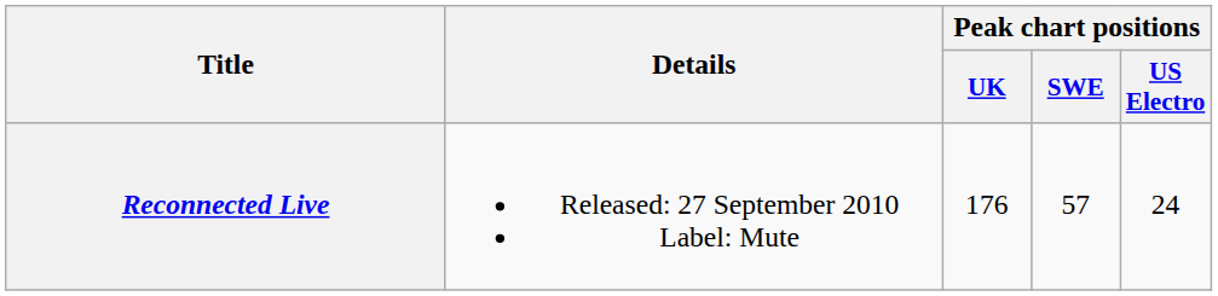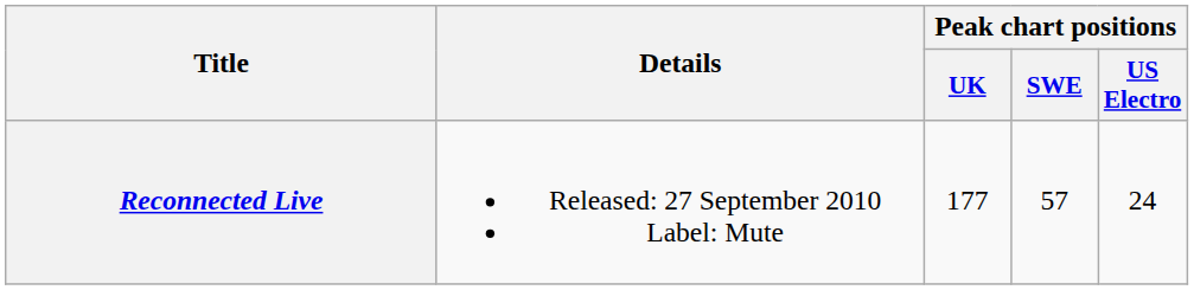Reconnected Live | Peak chart positions / UK: 176 -> 177
